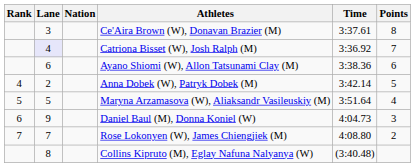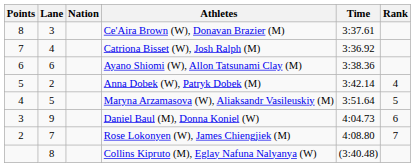columns swapped: Rank <-> Points
Catriona Bisset (W), Josh Ralph (M) | Lane: lavender background -> no background
